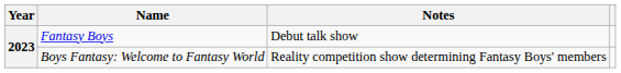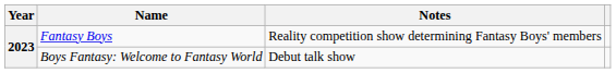Fantasy Boys | Notes: Debut talk show -> Reality competition show determining Fantasy Boys' members
Boys Fantasy: Welcome to Fantasy World | Notes: Reality competition show determining Fantasy Boys' members -> Debut talk show
